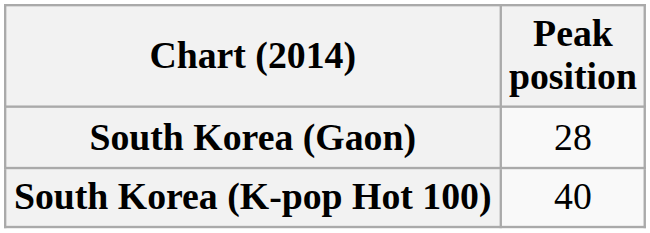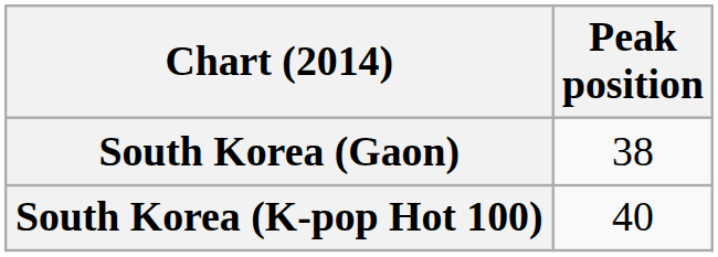South Korea (Gaon) | Peak position: 28 -> 38
